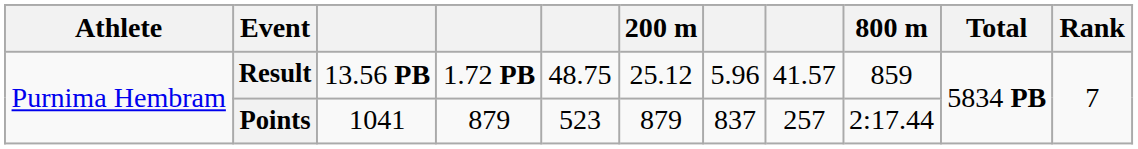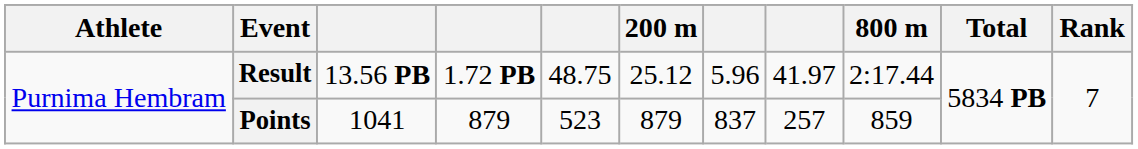Result | column 8: 41.57 -> 41.97
Result | 800 m: 859 -> 2:17.44
Points | 800 m: 2:17.44 -> 859
